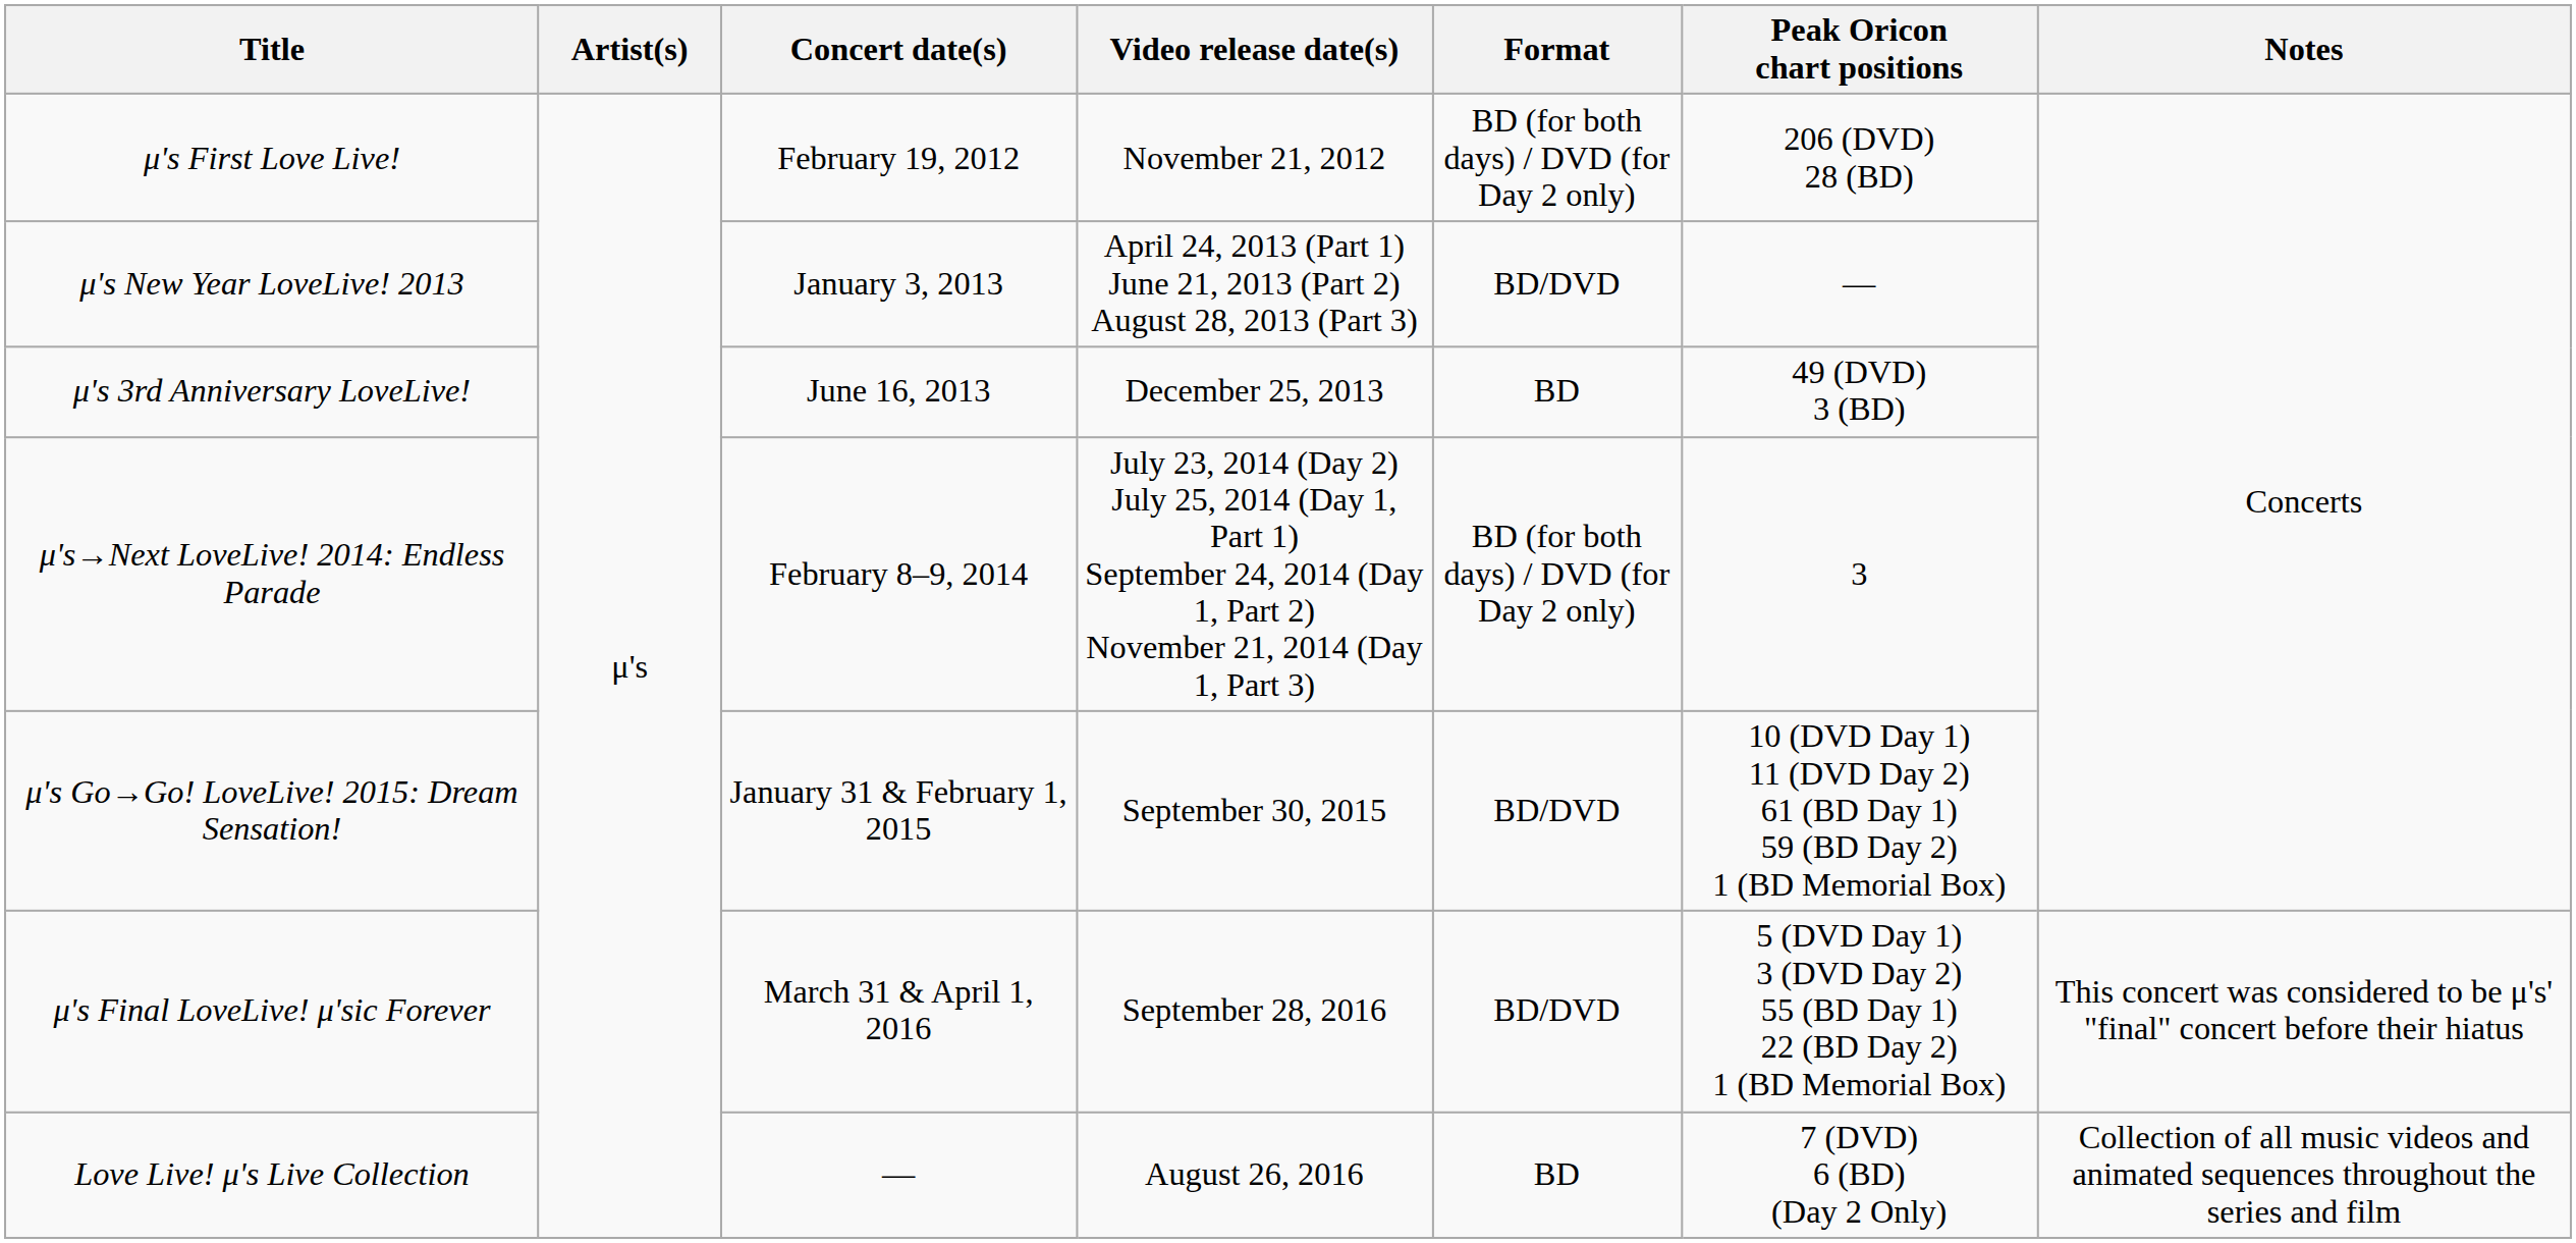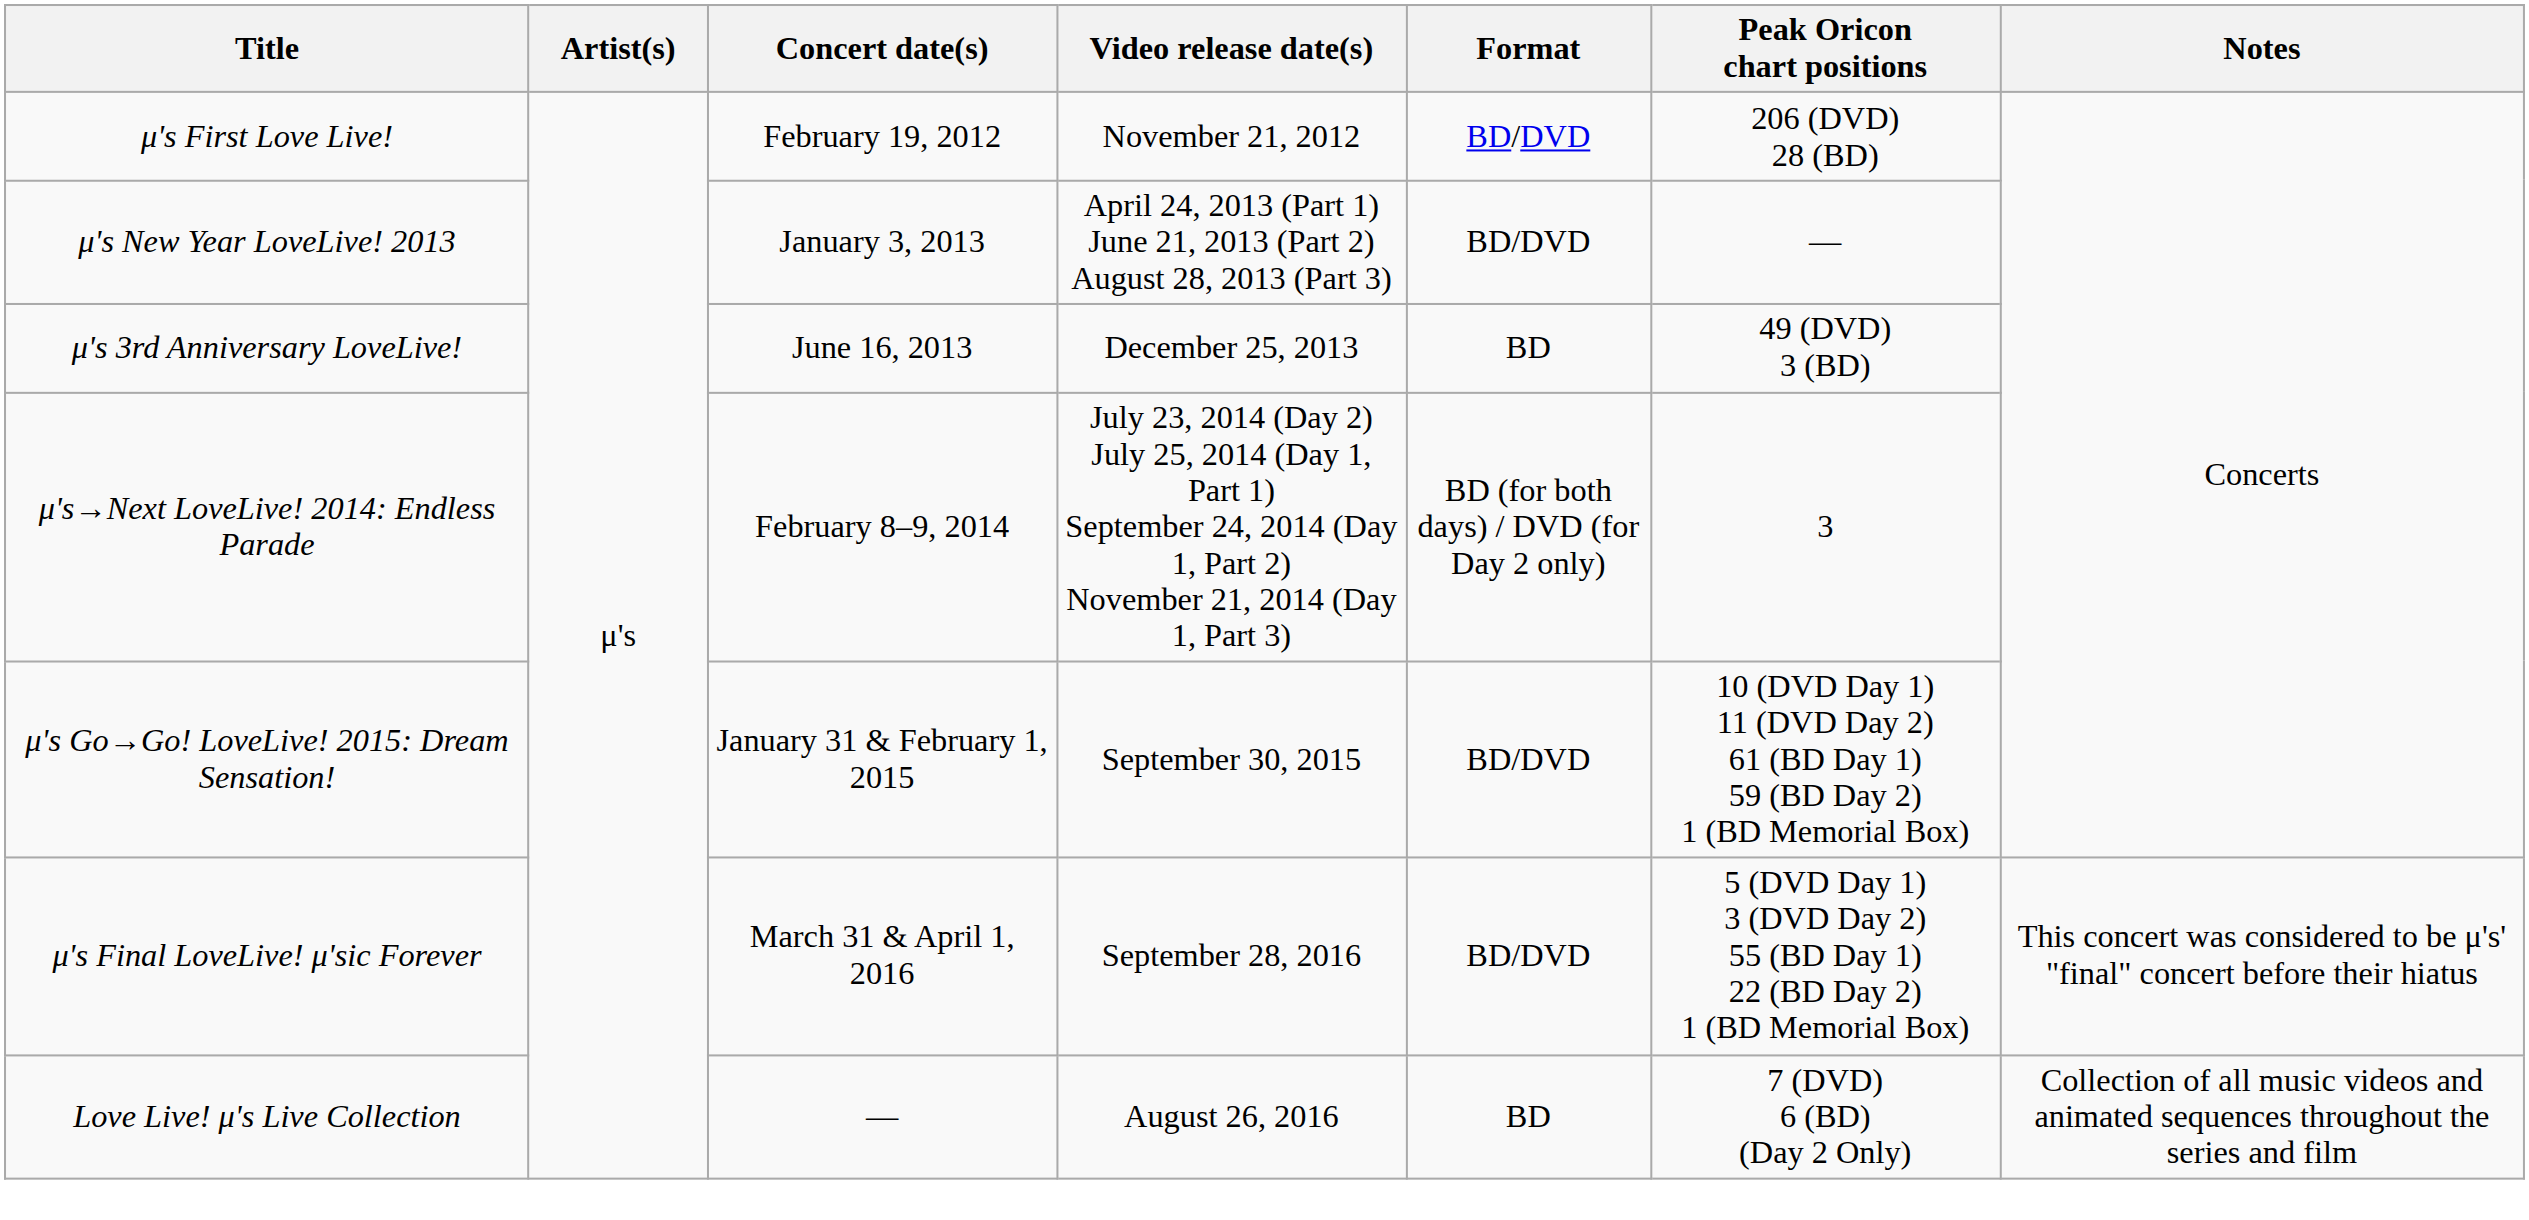μ's First Love Live! | Format: BD (for both days) / DVD (for Day 2 only) -> BD/DVD
